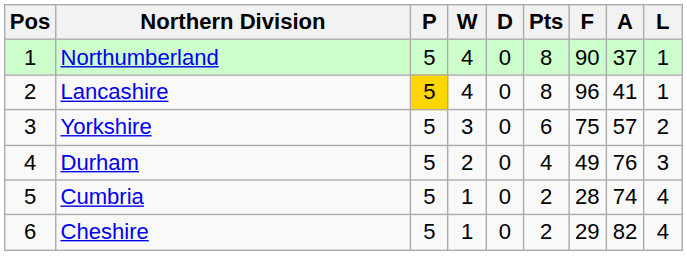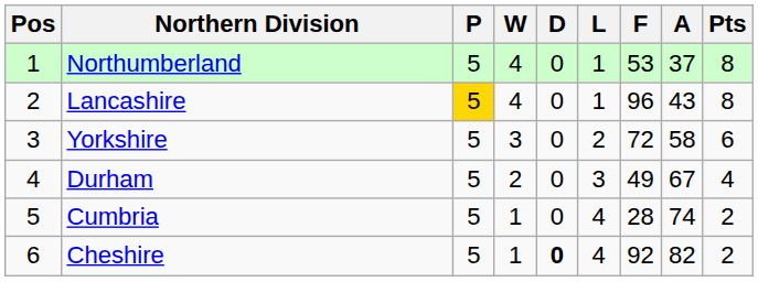columns swapped: L <-> Pts
Northumberland | F: 90 -> 53
Lancashire | A: 41 -> 43
Yorkshire | F: 75 -> 72
Yorkshire | A: 57 -> 58
Durham | A: 76 -> 67
Cheshire | D: normal -> bold
Cheshire | F: 29 -> 92
